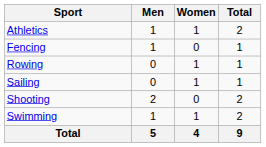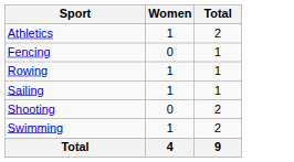- column: Men | 1 | 1 | 0 | 0 | 2 | 1 | 5
